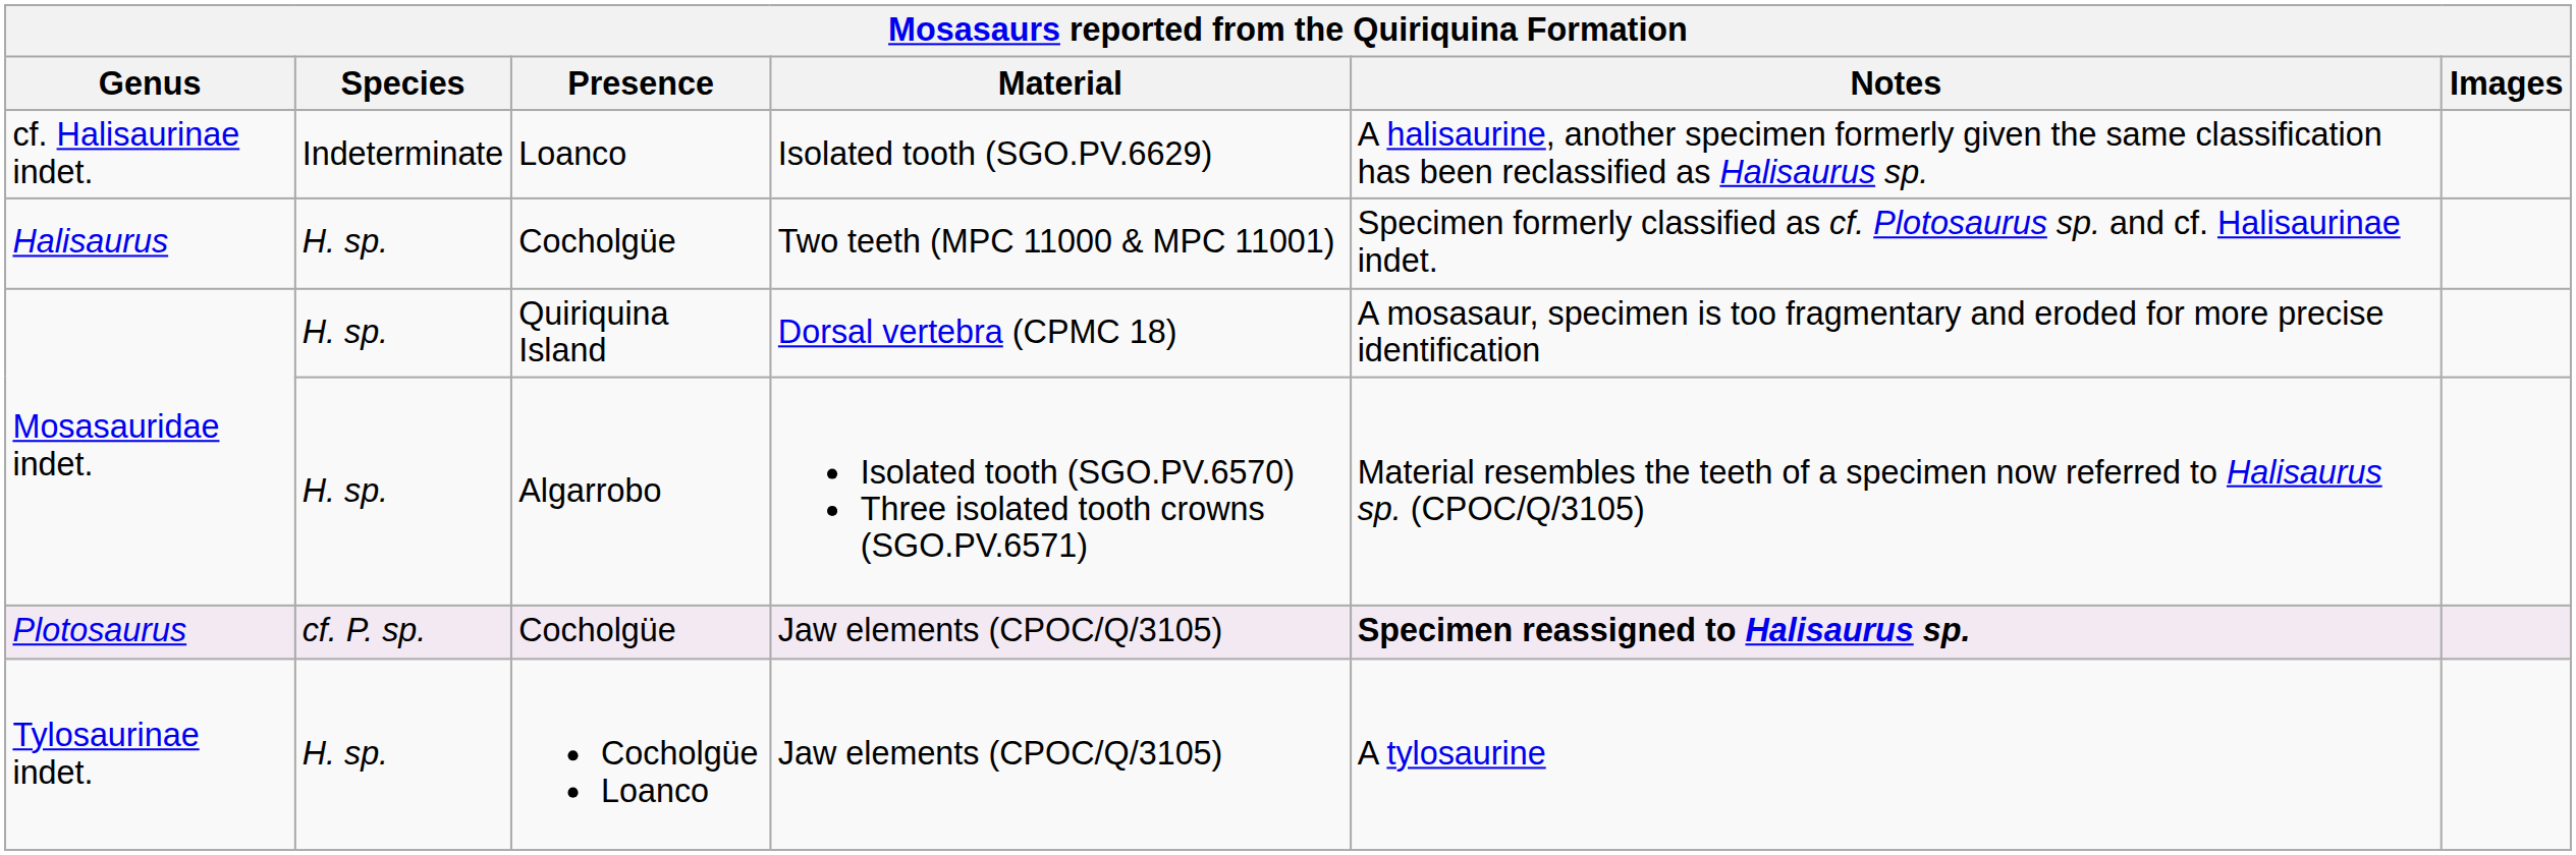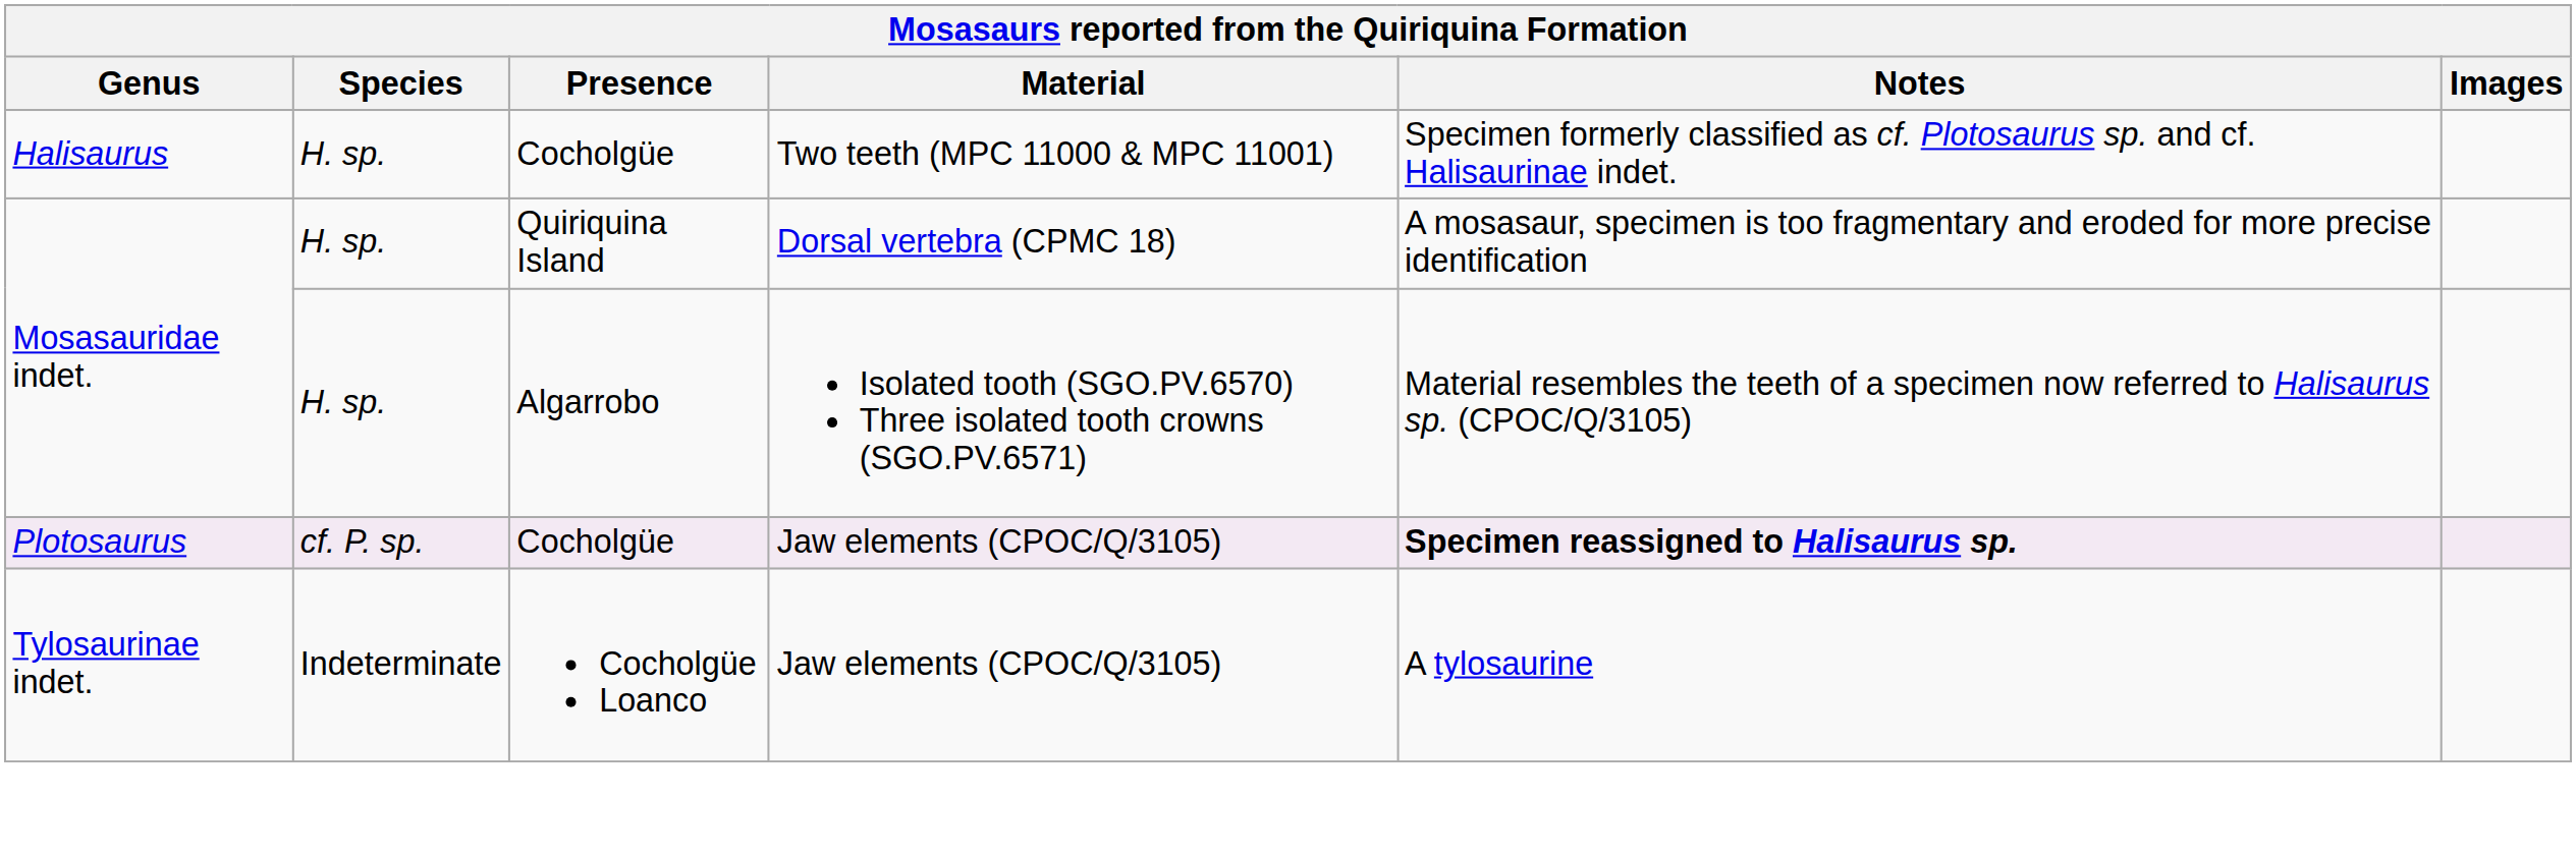- row: cf. Halisaurinae indet. | Indeterminate | Loanco | Isolated tooth (SGO.PV.6629) | A halisaurine, another specimen formerly given the same classification has been reclassified as Halisaurus sp.
Tylosaurinae indet. | Species: H. sp. -> Indeterminate
